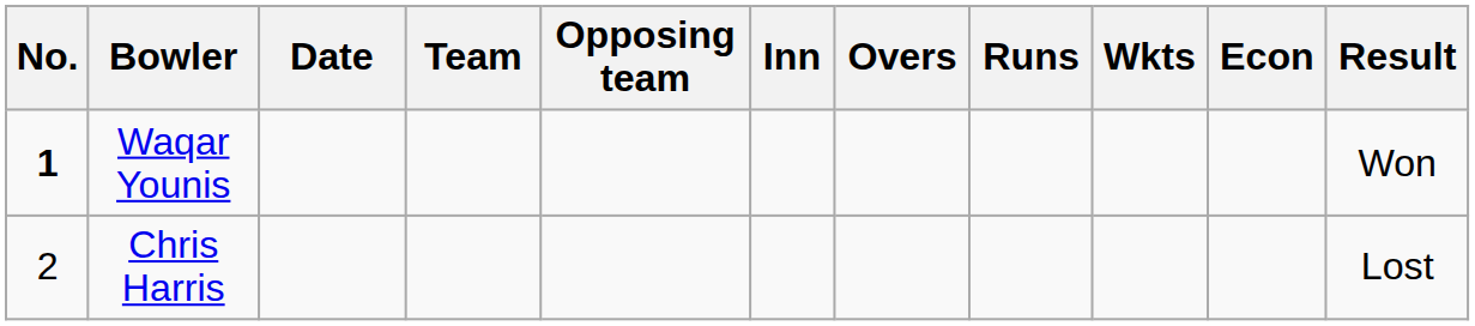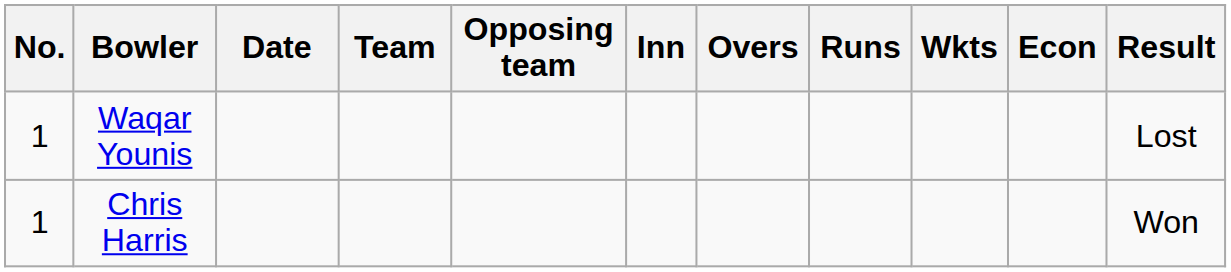Waqar Younis | No.: bold -> normal
Waqar Younis | Result: Won -> Lost
Chris Harris | No.: 2 -> 1
Chris Harris | Result: Lost -> Won
